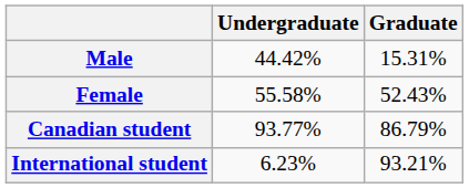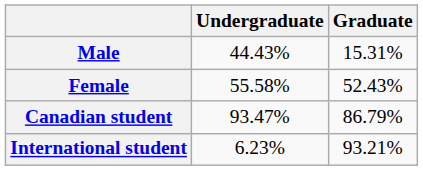Male | Undergraduate: 44.42% -> 44.43%
Canadian student | Undergraduate: 93.77% -> 93.47%
